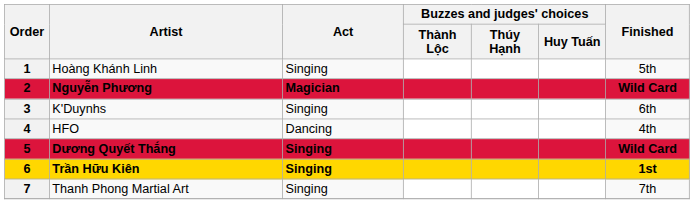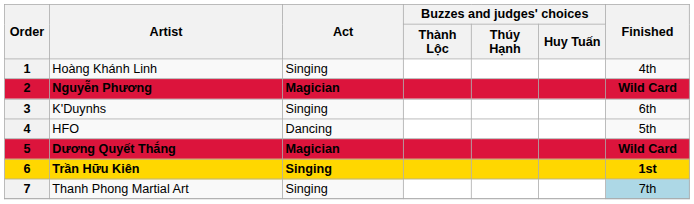Hoàng Khánh Linh | Finished: 5th -> 4th
HFO | Finished: 4th -> 5th
Dương Quyết Thắng | Act: Singing -> Magician
Thanh Phong Martial Art | Finished: no background -> lightblue background
